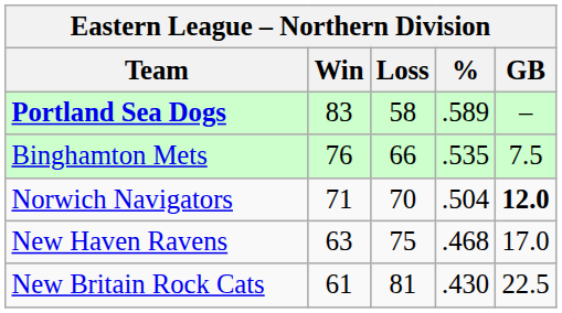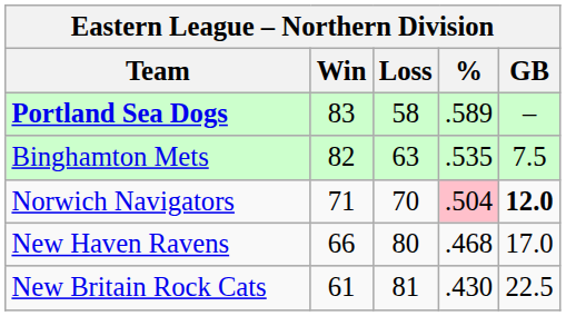Binghamton Mets | Win: 76 -> 82
Binghamton Mets | Loss: 66 -> 63
Norwich Navigators | %: no background -> pink background
New Haven Ravens | Win: 63 -> 66
New Haven Ravens | Loss: 75 -> 80
